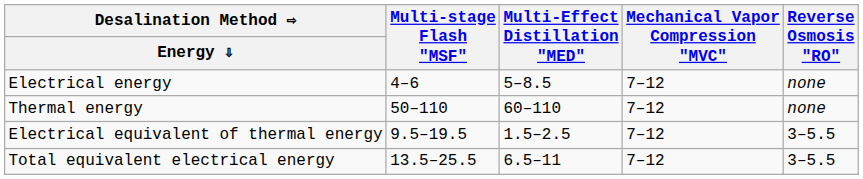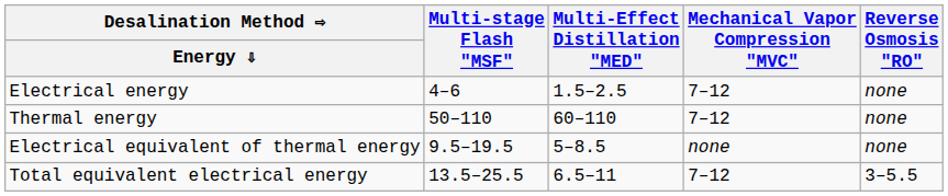Electrical energy | Multi-Effect Distillation "MED": 5–8.5 -> 1.5–2.5
Electrical equivalent of thermal energy | Multi-Effect Distillation "MED": 1.5–2.5 -> 5–8.5
Electrical equivalent of thermal energy | Mechanical Vapor Compression "MVC": 7–12 -> none
Electrical equivalent of thermal energy | Reverse Osmosis "RO": 3–5.5 -> none
